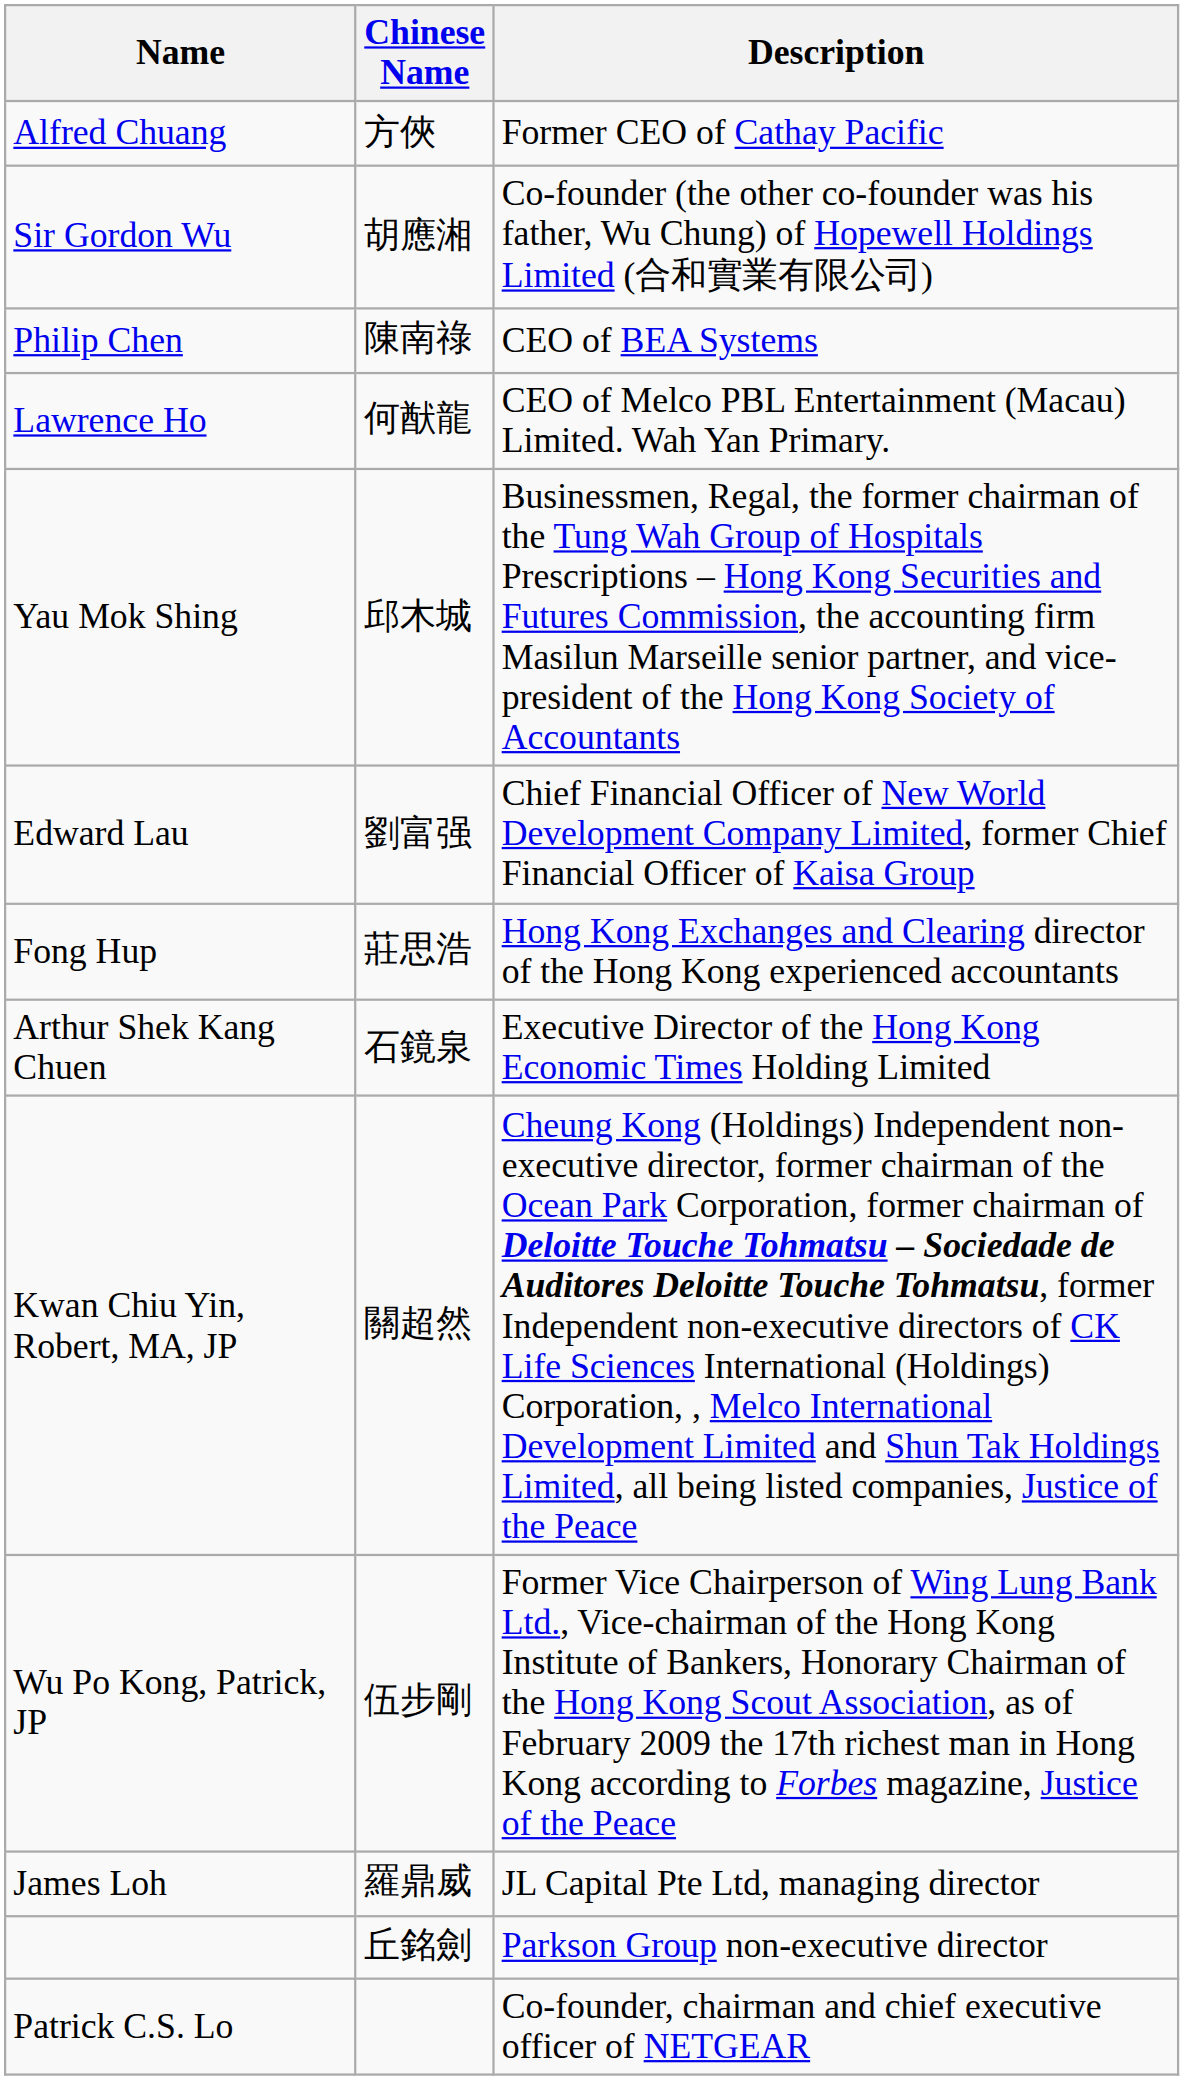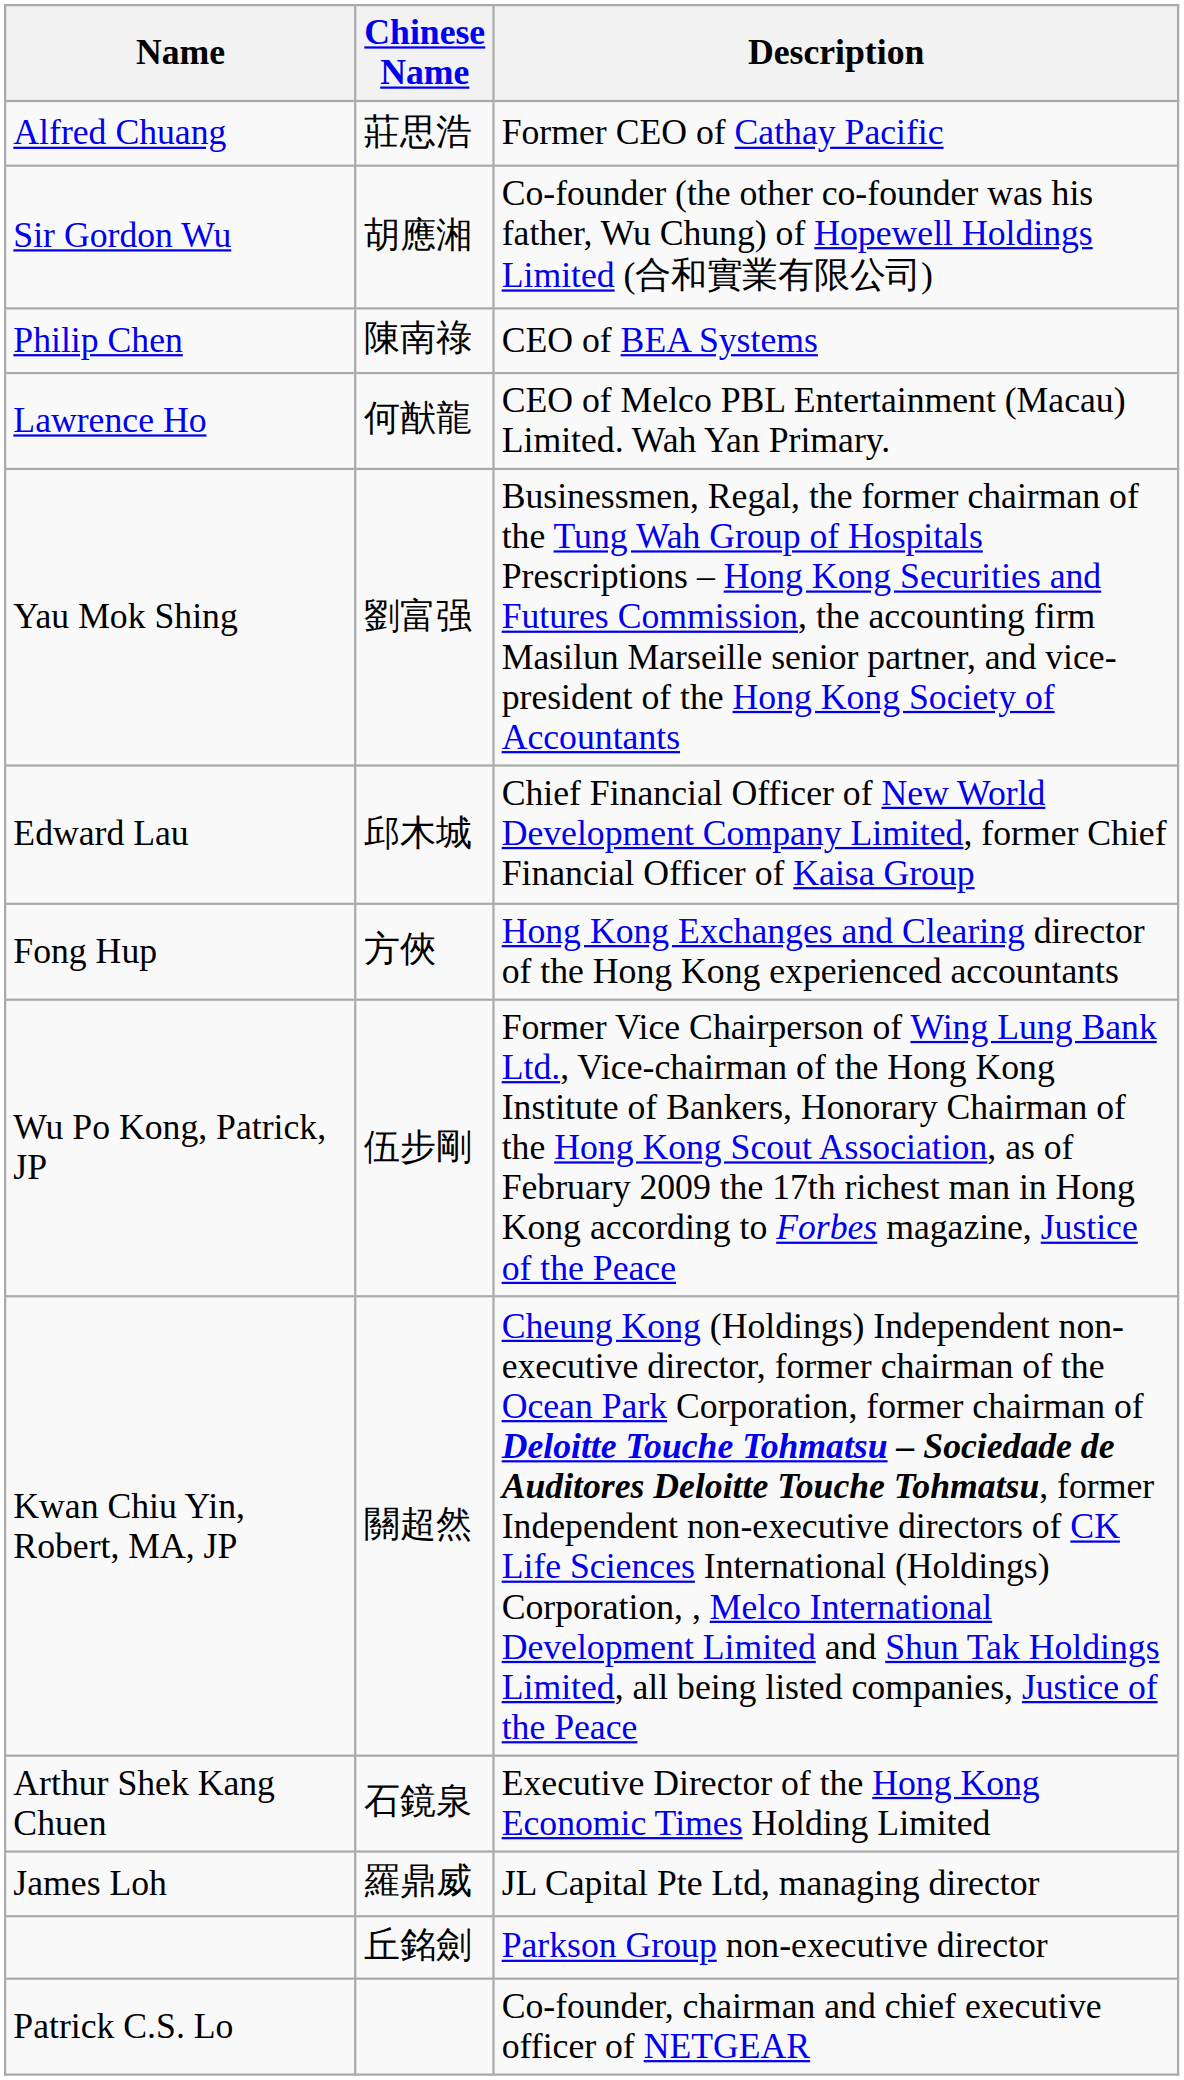Alfred Chuang | Chinese Name: 方俠 -> 莊思浩
Yau Mok Shing | Chinese Name: 邱木城 -> 劉富强
Edward Lau | Chinese Name: 劉富强 -> 邱木城
Fong Hup | Chinese Name: 莊思浩 -> 方俠
rows swapped: Arthur Shek Kang Chuen <-> Wu Po Kong, Patrick, JP
